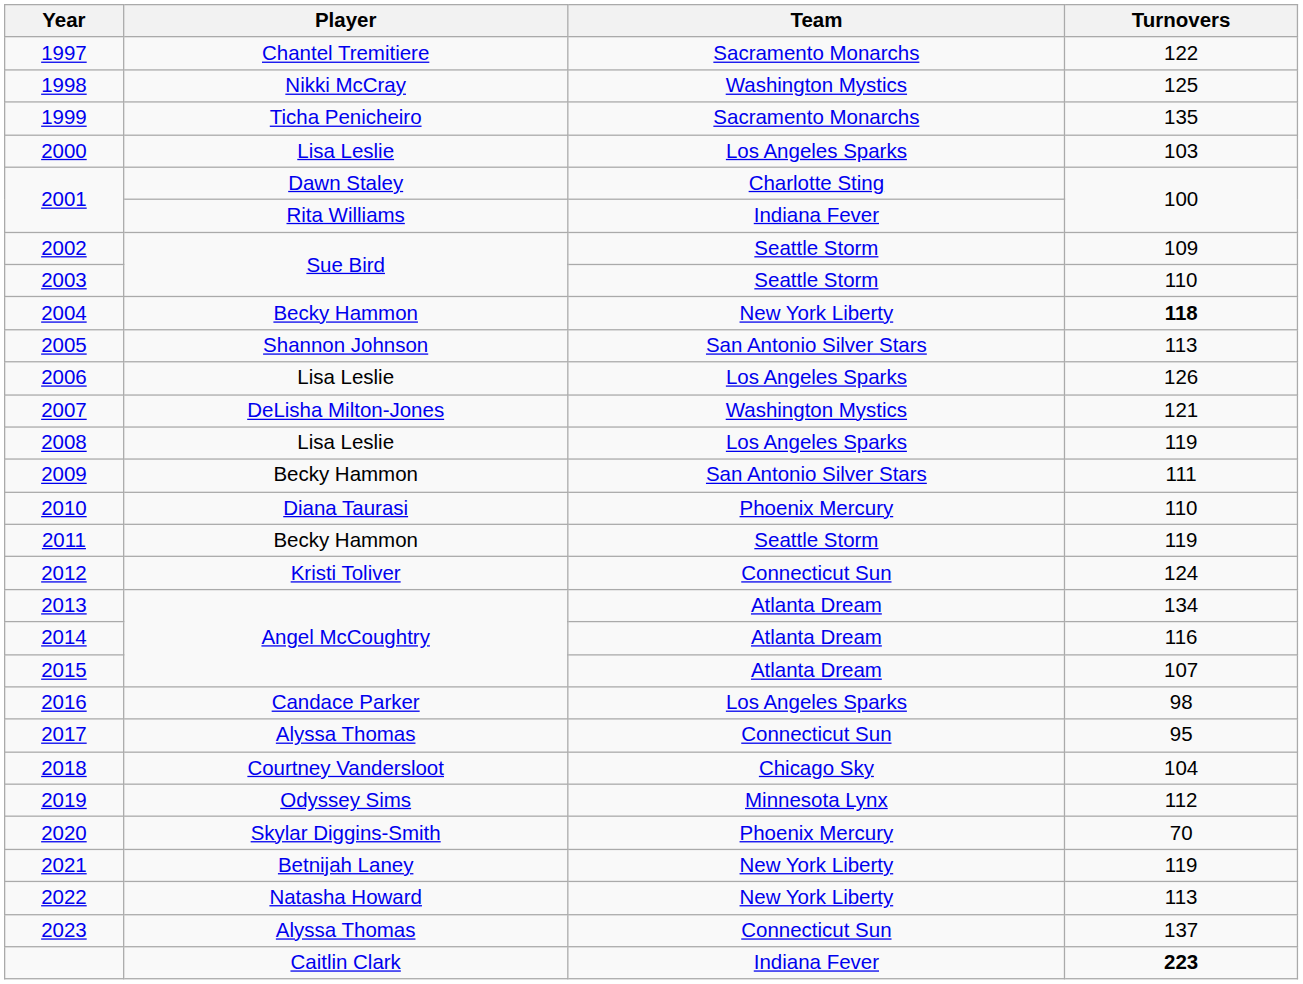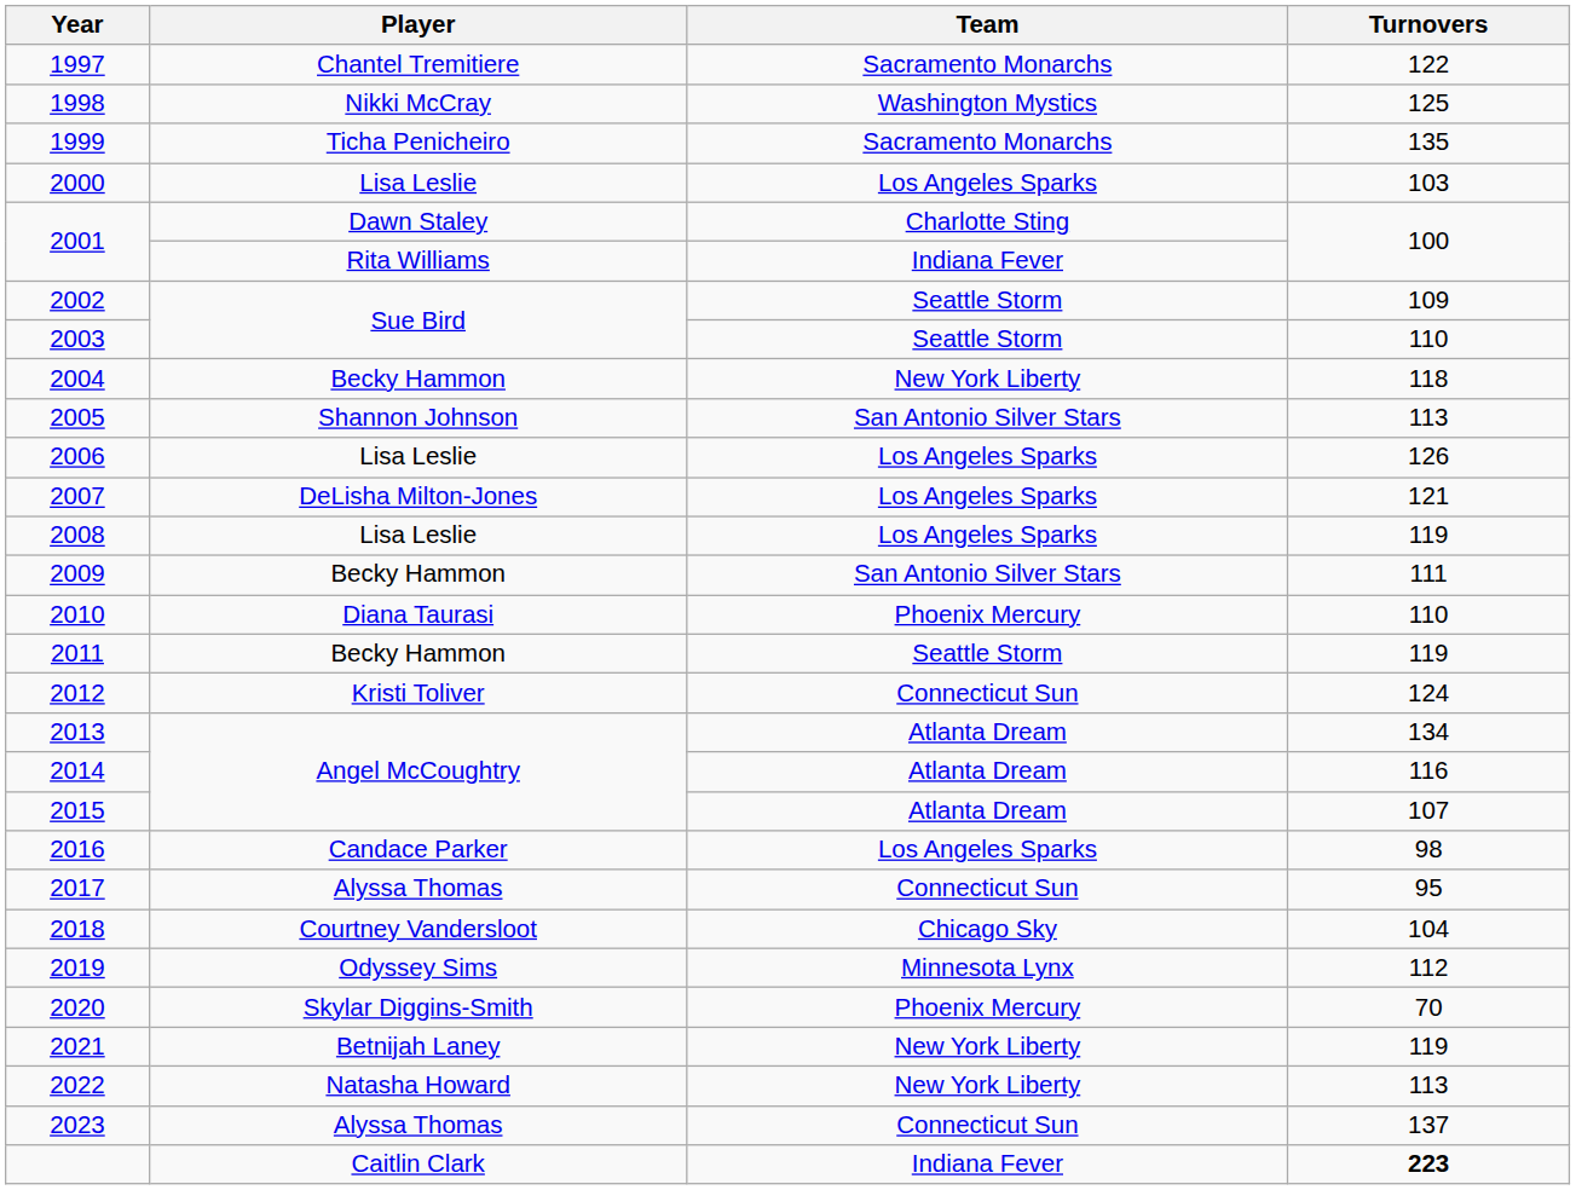2004 | Turnovers: bold -> normal
2007 | Team: Washington Mystics -> Los Angeles Sparks
